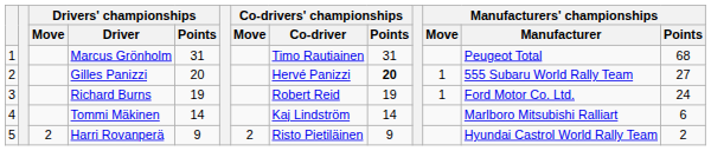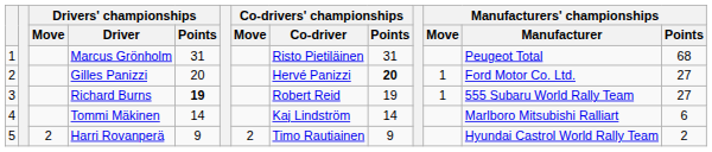Marcus Grönholm | Co-drivers' championships / Co-driver: Timo Rautiainen -> Risto Pietiläinen
Gilles Panizzi | Manufacturers' championships / Manufacturer: 555 Subaru World Rally Team -> Ford Motor Co. Ltd.
Richard Burns | Drivers' championships / Points: normal -> bold
Richard Burns | Manufacturers' championships / Manufacturer: Ford Motor Co. Ltd. -> 555 Subaru World Rally Team
Richard Burns | Manufacturers' championships / Points: 24 -> 27
Harri Rovanperä | Co-drivers' championships / Co-driver: Risto Pietiläinen -> Timo Rautiainen
